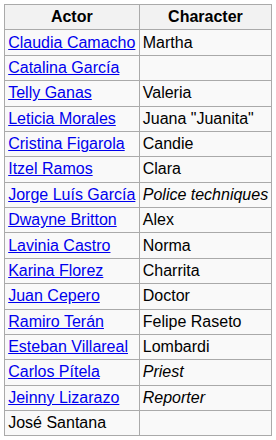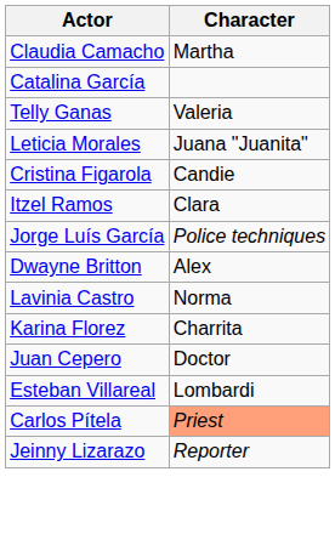- row: Ramiro Terán | Felipe Raseto
Carlos Pítela | Character: no background -> lightsalmon background
- row: José Santana
